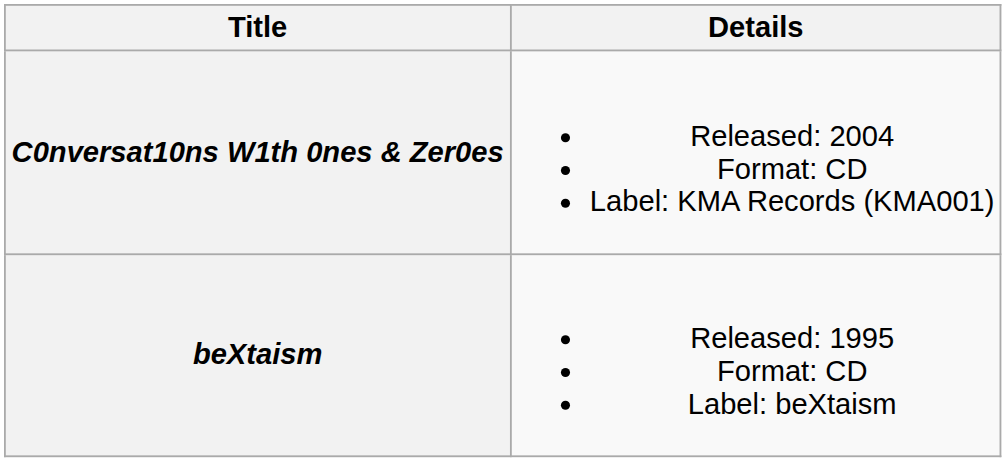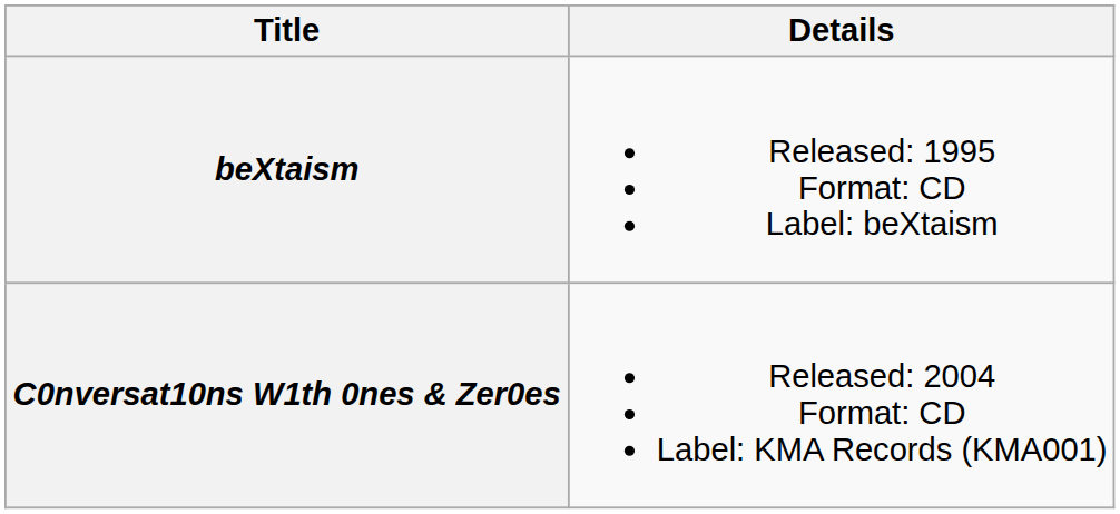rows swapped: beXtaism <-> C0nversat10ns W1th 0nes & Zer0es
